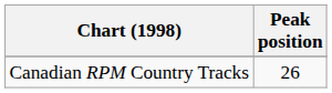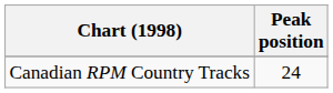Canadian RPM Country Tracks | Peak position: 26 -> 24
